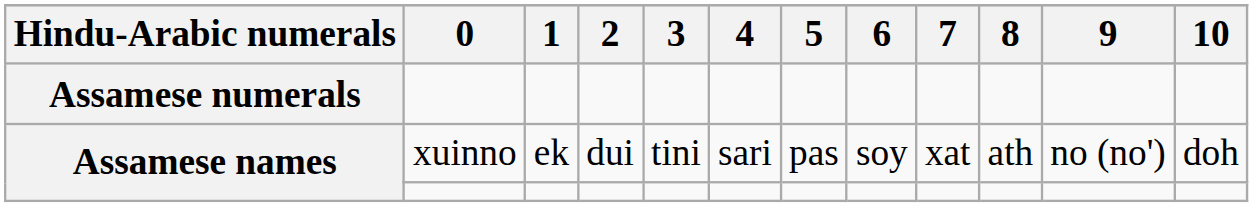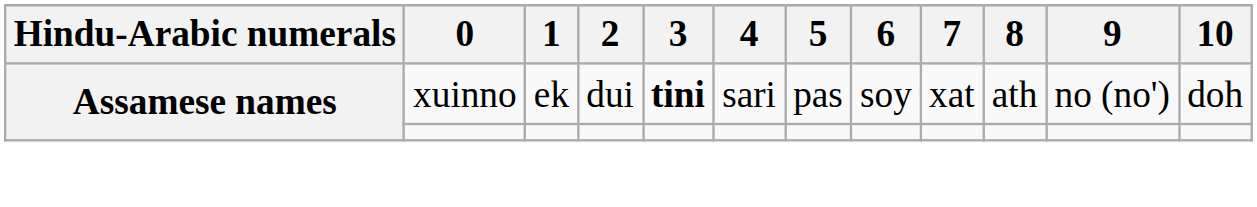- row: Assamese numerals
Assamese names / xuinno | 3: normal -> bold
